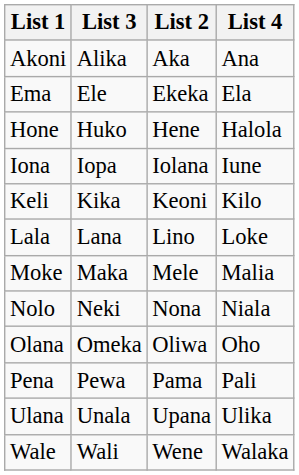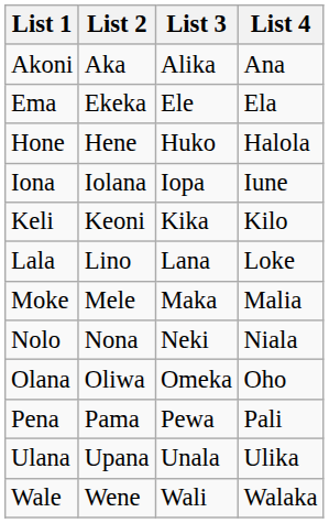columns swapped: List 2 <-> List 3
